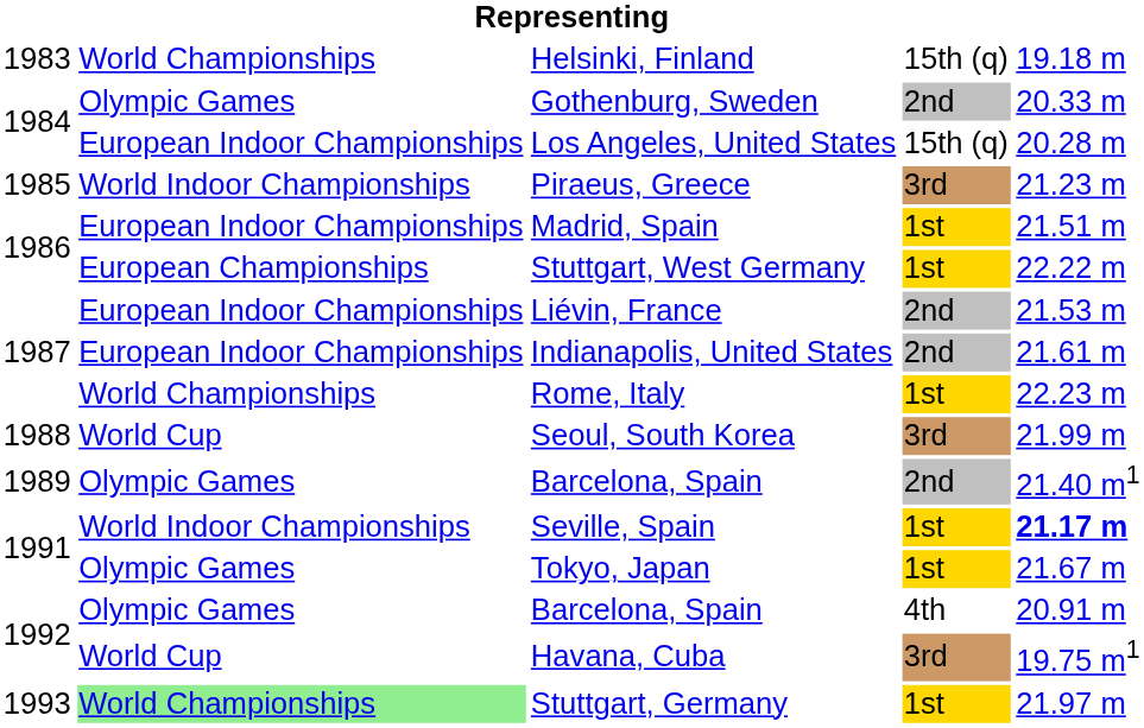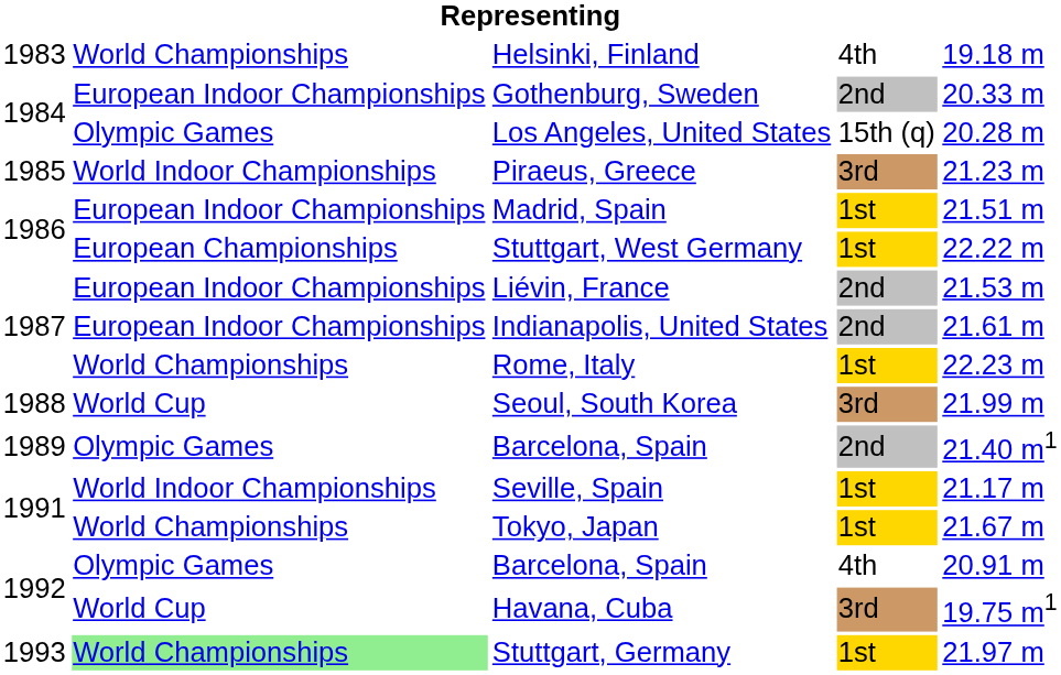Helsinki, Finland | column 4: 15th (q) -> 4th
Gothenburg, Sweden | column 2: Olympic Games -> European Indoor Championships
Los Angeles, United States | column 2: European Indoor Championships -> Olympic Games
Seville, Spain | column 5: bold -> normal
Tokyo, Japan | column 2: Olympic Games -> World Championships
